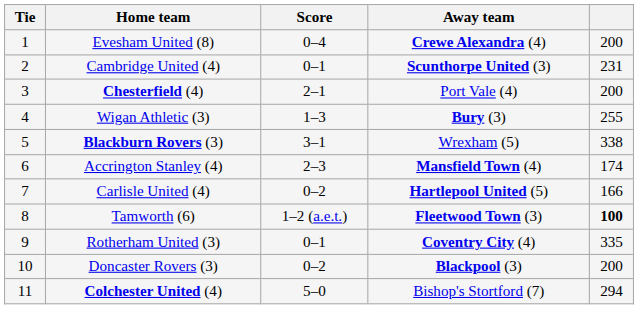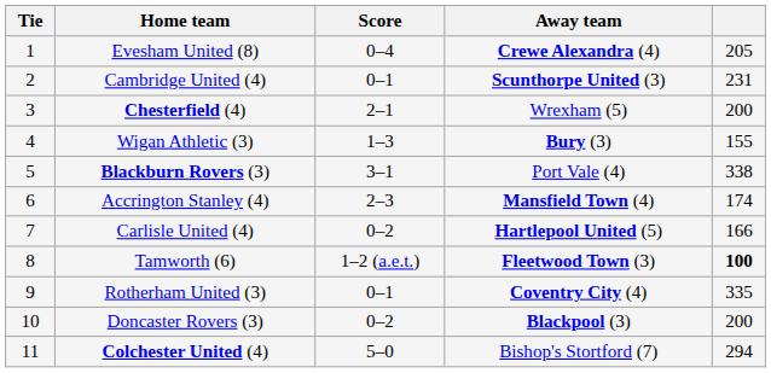Evesham United (8) | column 5: 200 -> 205
Chesterfield (4) | Away team: Port Vale (4) -> Wrexham (5)
Wigan Athletic (3) | column 5: 255 -> 155
Blackburn Rovers (3) | Away team: Wrexham (5) -> Port Vale (4)
